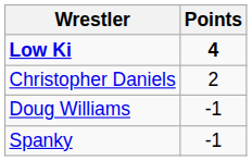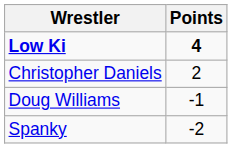Spanky | Points: -1 -> -2
